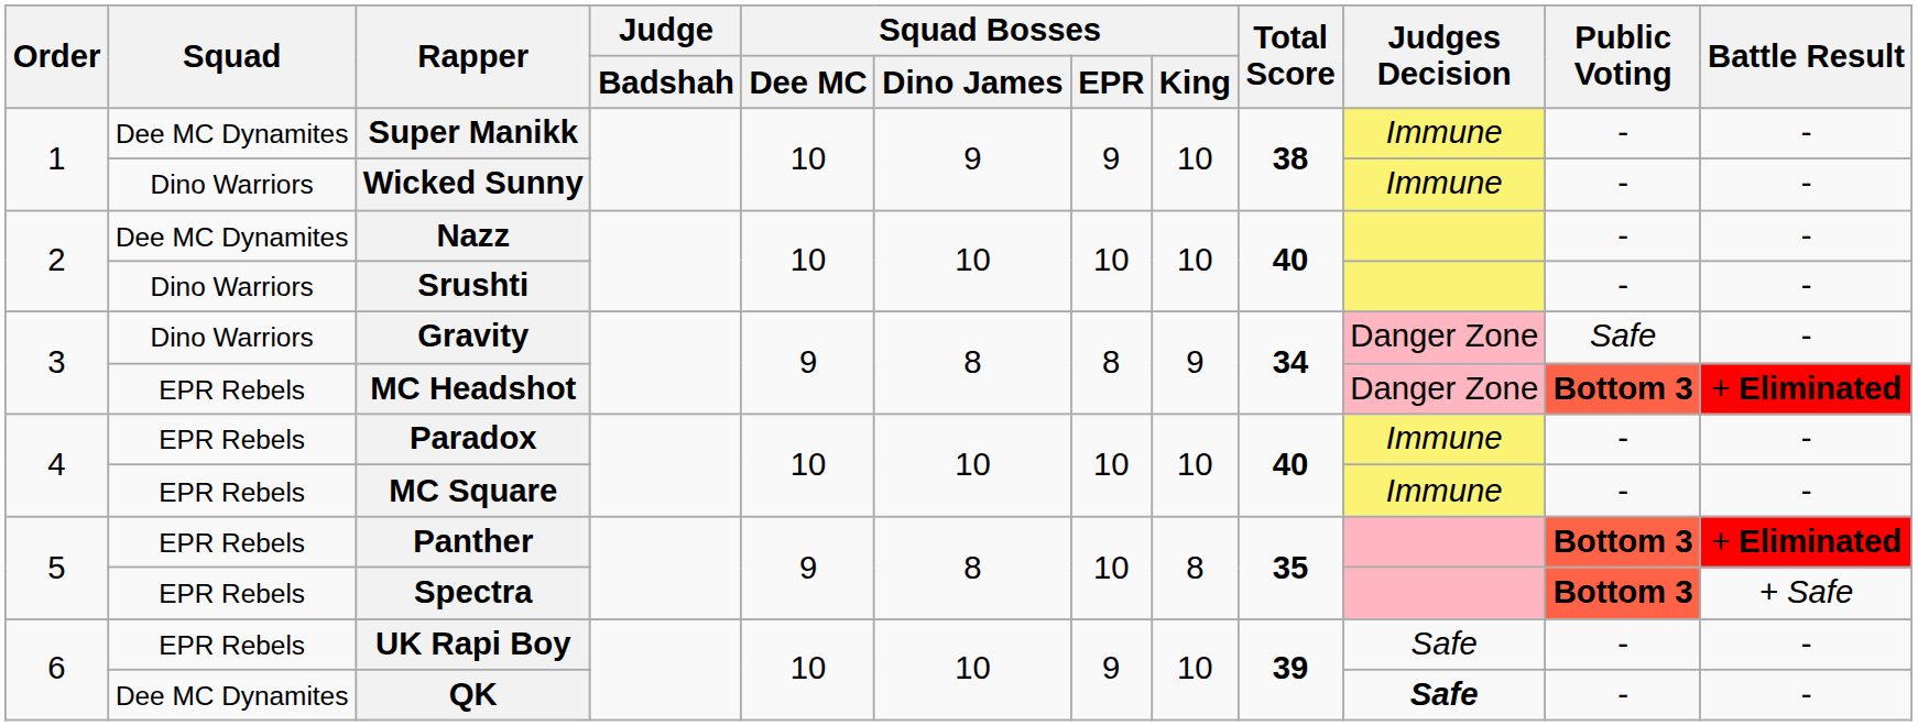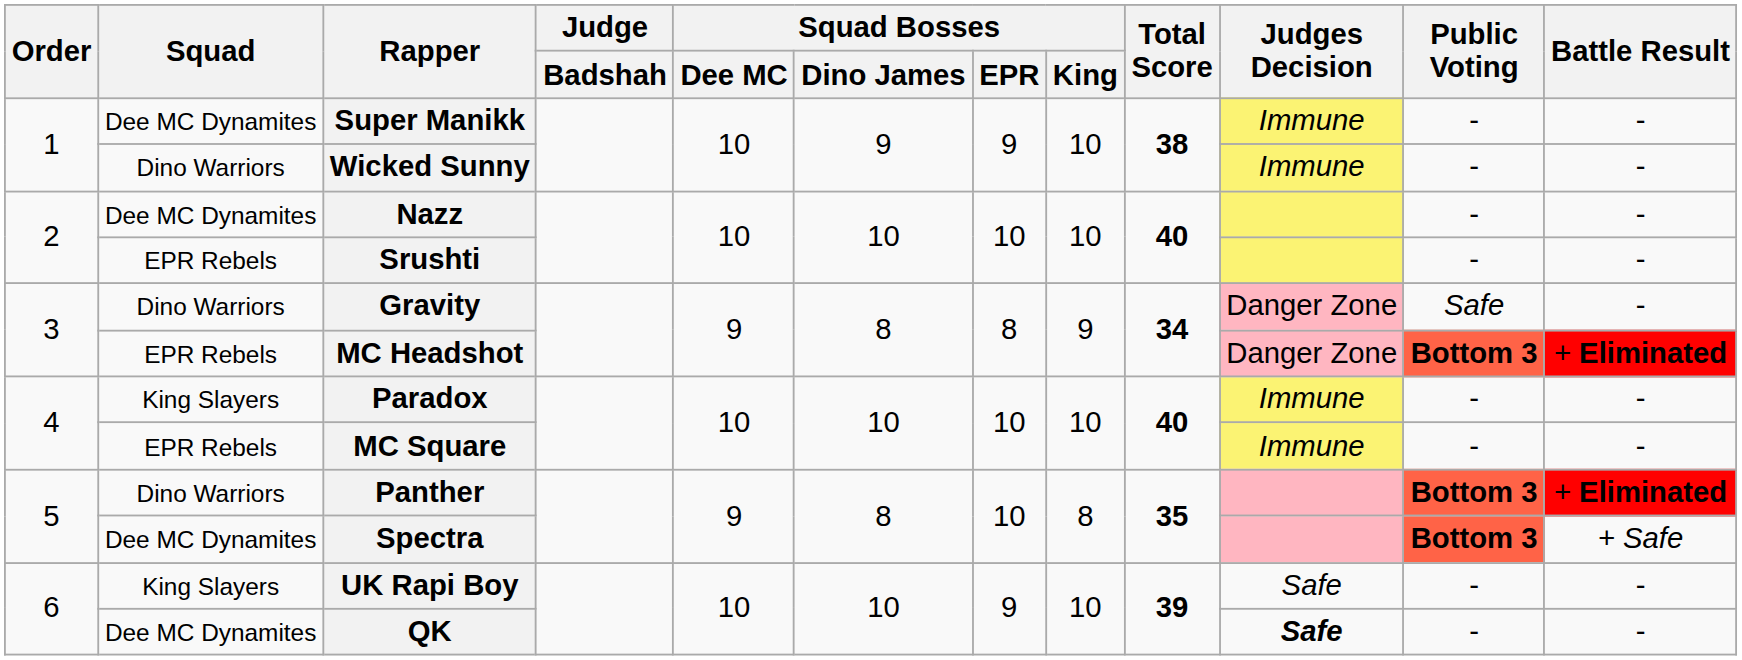Srushti | Squad: Dino Warriors -> EPR Rebels
Paradox | Squad: EPR Rebels -> King Slayers
Panther | Squad: EPR Rebels -> Dino Warriors
Spectra | Squad: EPR Rebels -> Dee MC Dynamites
UK Rapi Boy | Squad: EPR Rebels -> King Slayers
